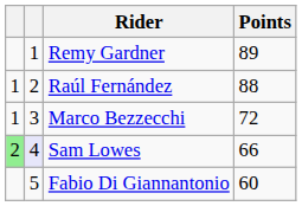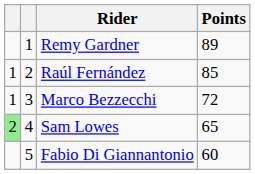Raúl Fernández | Points: 88 -> 85
Sam Lowes | column 2: lavender background -> no background
Sam Lowes | Points: 66 -> 65
